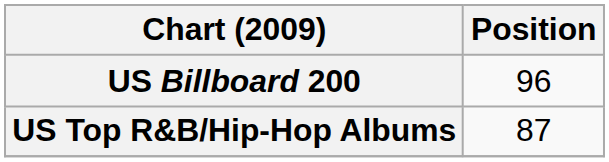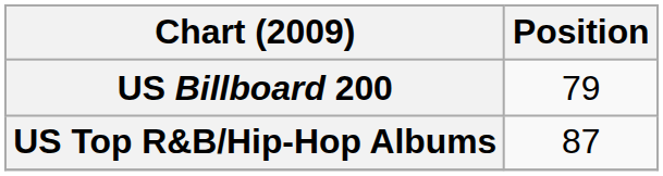US Billboard 200 | Position: 96 -> 79
